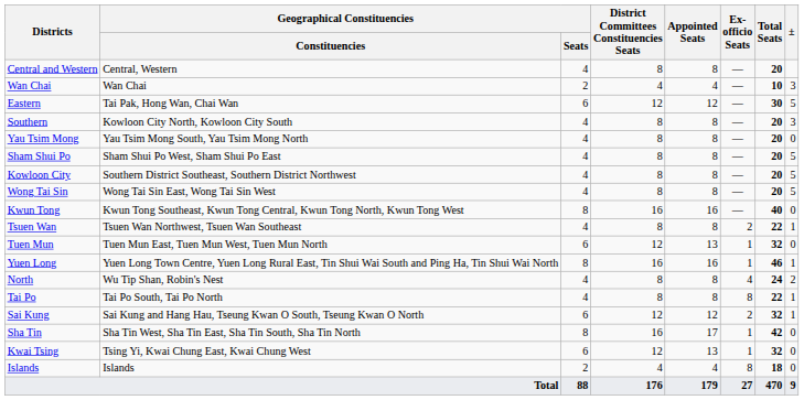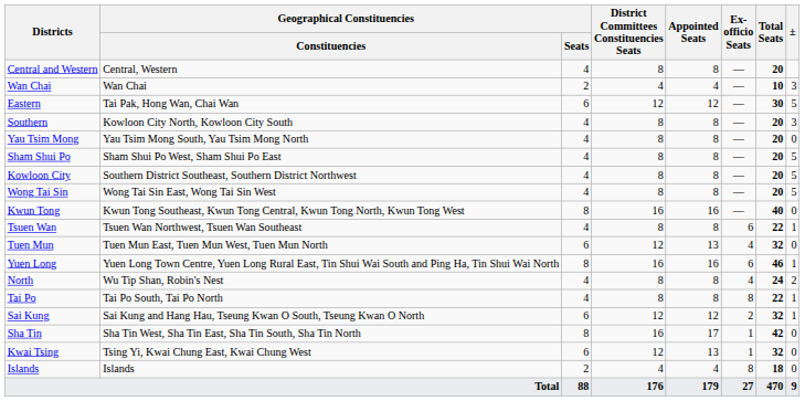Tsuen Wan | Ex-officio Seats: 2 -> 6
Tuen Mun | Ex-officio Seats: 1 -> 4
Yuen Long | Ex-officio Seats: 1 -> 6
